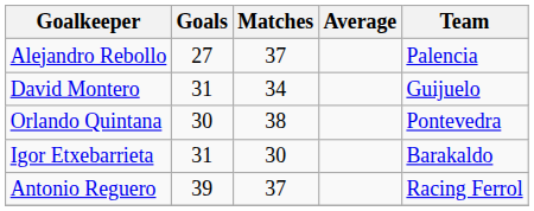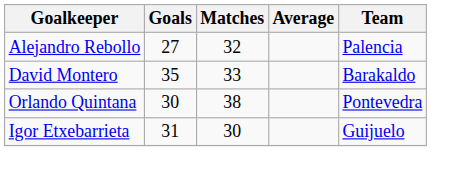Alejandro Rebollo | Matches: 37 -> 32
David Montero | Goals: 31 -> 35
David Montero | Matches: 34 -> 33
David Montero | Team: Guijuelo -> Barakaldo
Igor Etxebarrieta | Team: Barakaldo -> Guijuelo
- row: Antonio Reguero | 39 | 37 | Racing Ferrol
